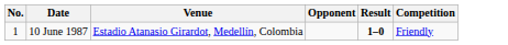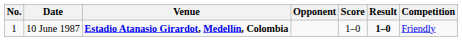+ column: Score | 1–0
10 June 1987 | Venue: normal -> bold
